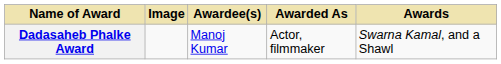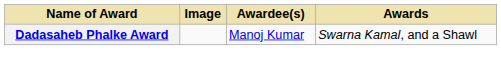- column: Awarded As | Actor, filmmaker
